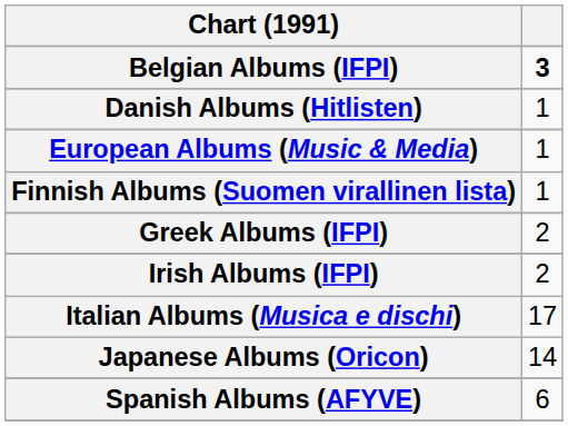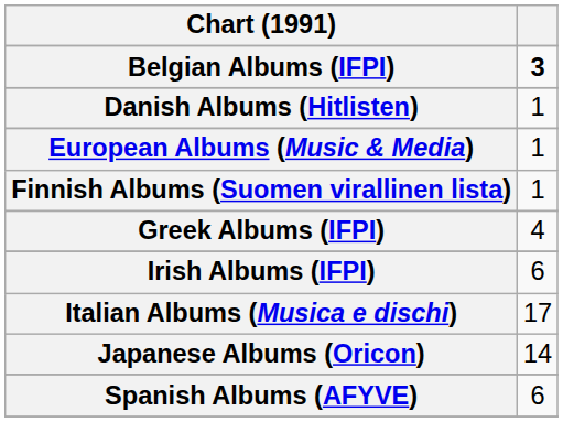Greek Albums (IFPI) | column 2: 2 -> 4
Irish Albums (IFPI) | column 2: 2 -> 6
